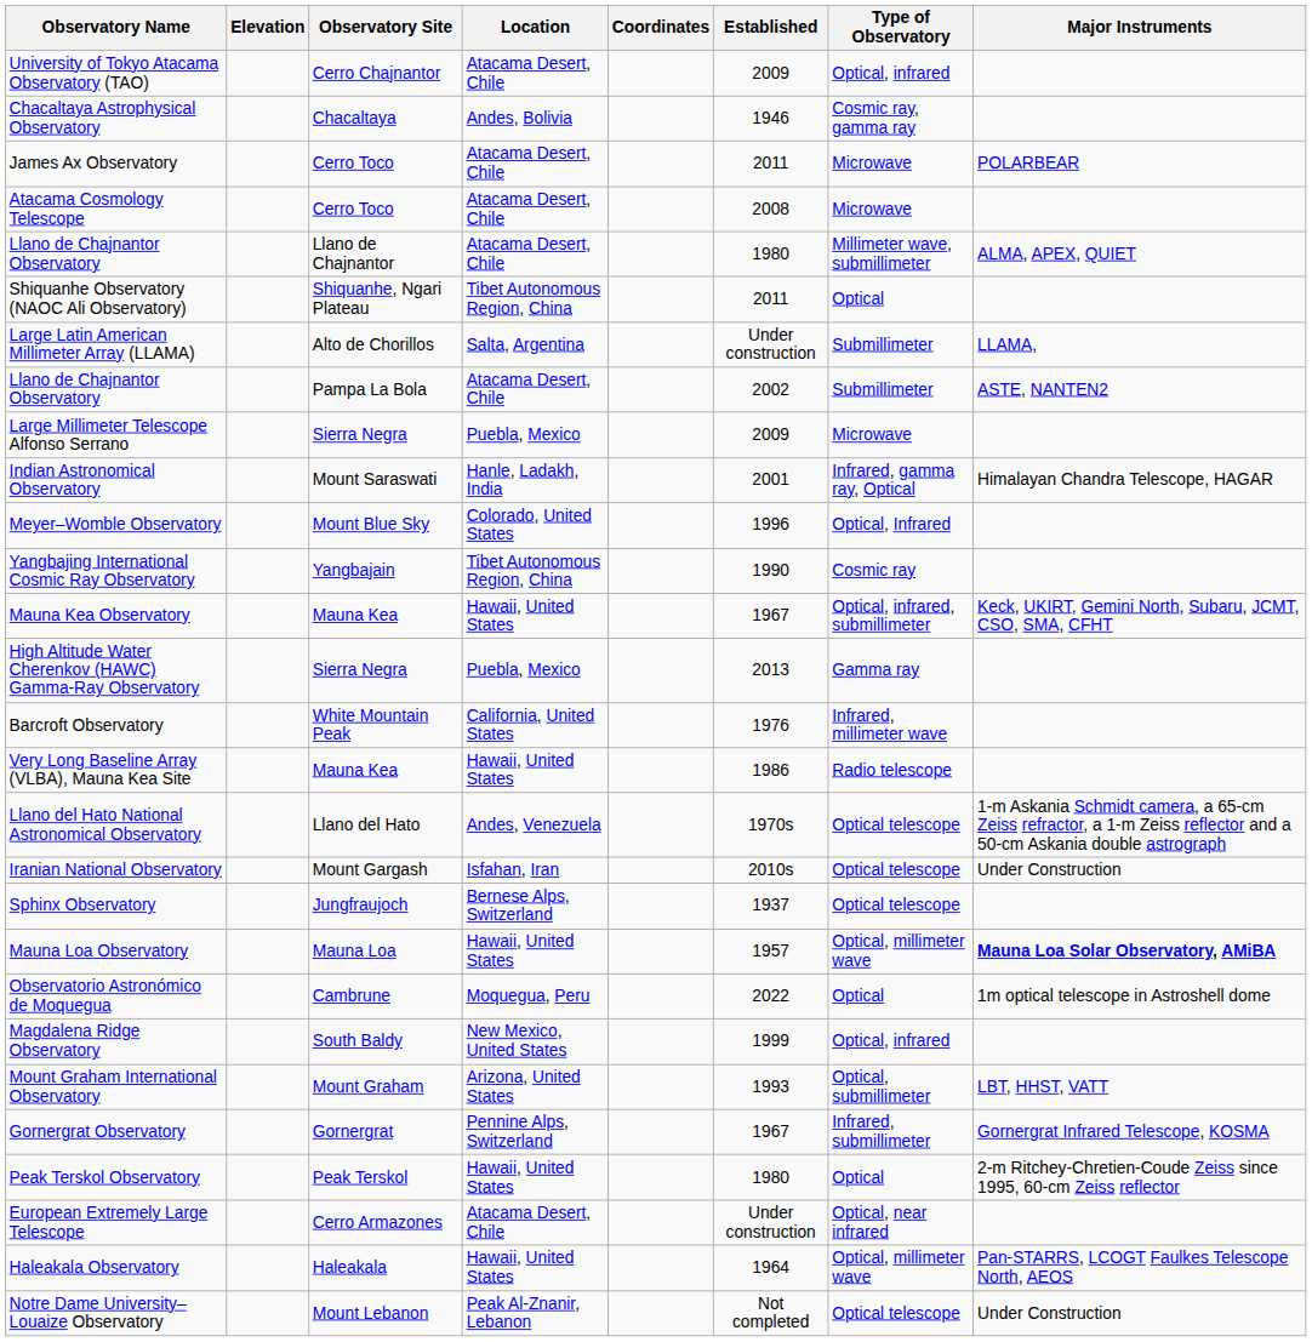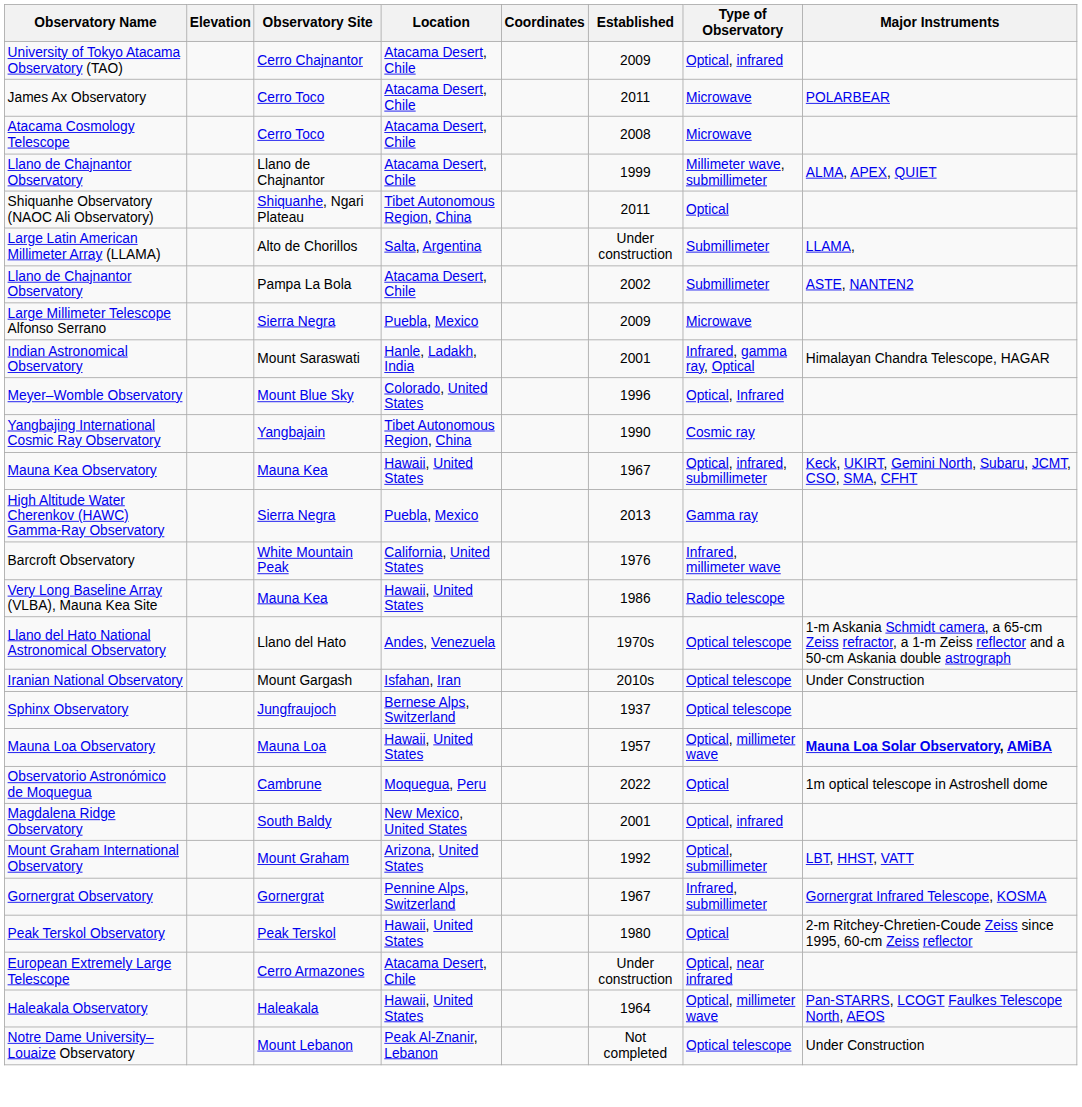- row: Chacaltaya Astrophysical Observatory | Chacaltaya | Andes, Bolivia | 1946 | Cosmic ray, gamma ray
Llano de Chajnantor Observatory / Llano de Chajnantor | Established: 1980 -> 1999
Magdalena Ridge Observatory | Established: 1999 -> 2001
Mount Graham International Observatory | Established: 1993 -> 1992
